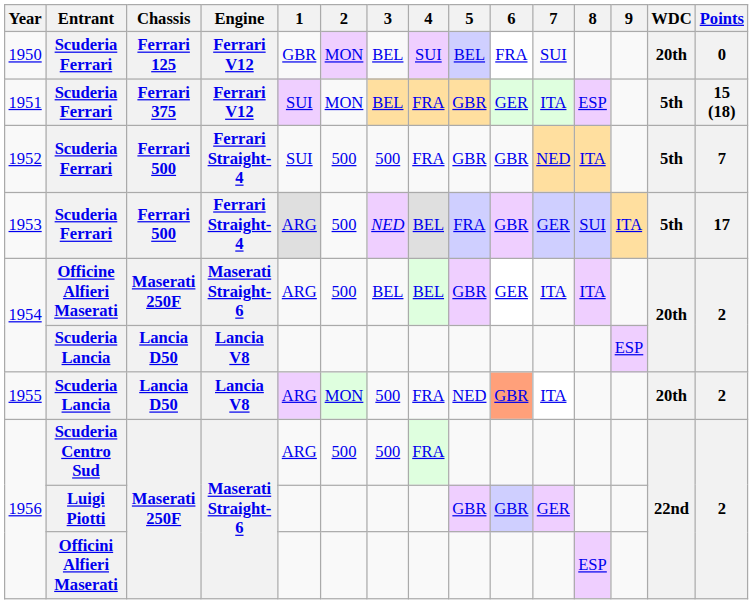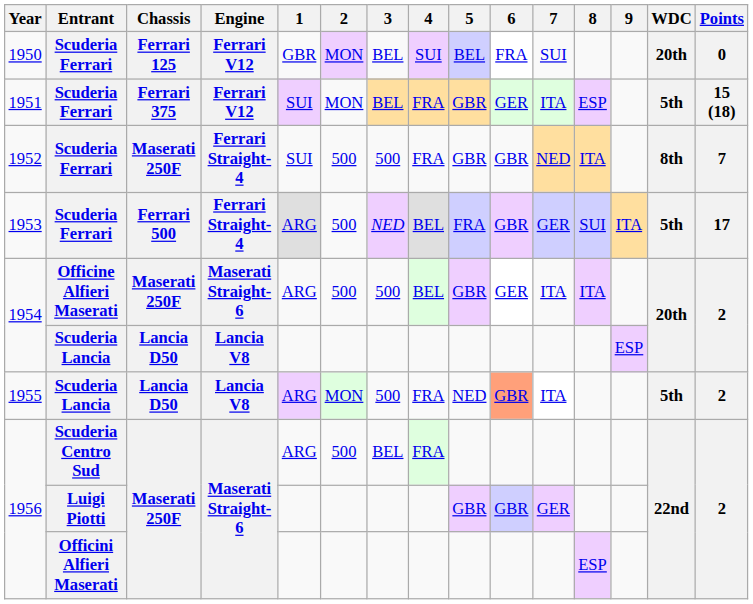1952 | Chassis: Ferrari 500 -> Maserati 250F
1952 | WDC: 5th -> 8th
1954 / Officine Alfieri Maserati | 3: BEL -> 500
1955 | WDC: 20th -> 5th
1956 / Scuderia Centro Sud | 3: 500 -> BEL
